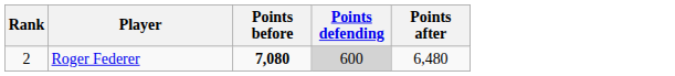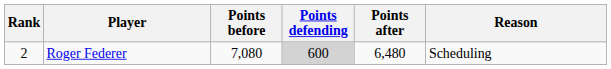+ column: Reason | Scheduling
Roger Federer | Points before: bold -> normal
